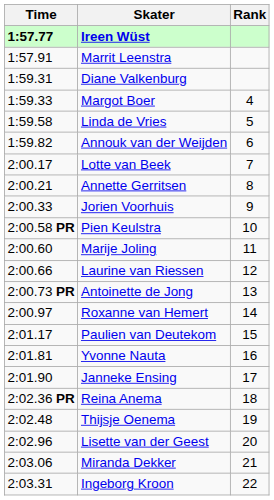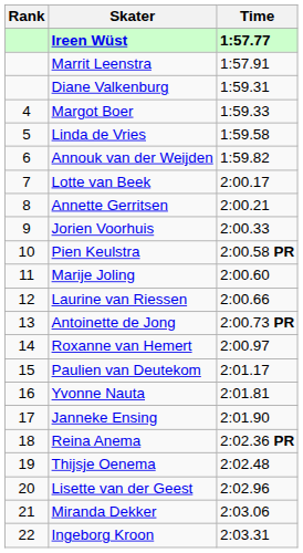columns swapped: Rank <-> Time
